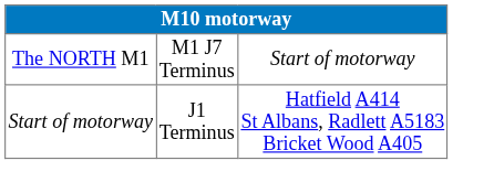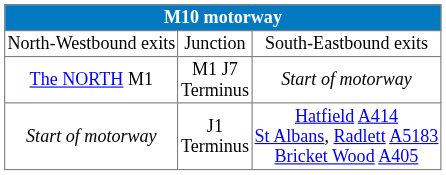+ row: North-Westbound exits | Junction | South-Eastbound exits
